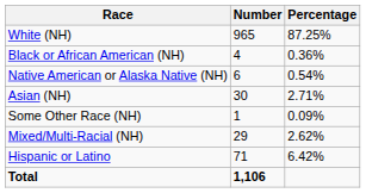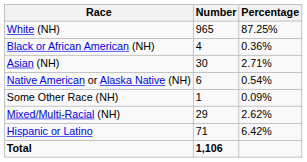rows swapped: Native American or Alaska Native (NH) <-> Asian (NH)
